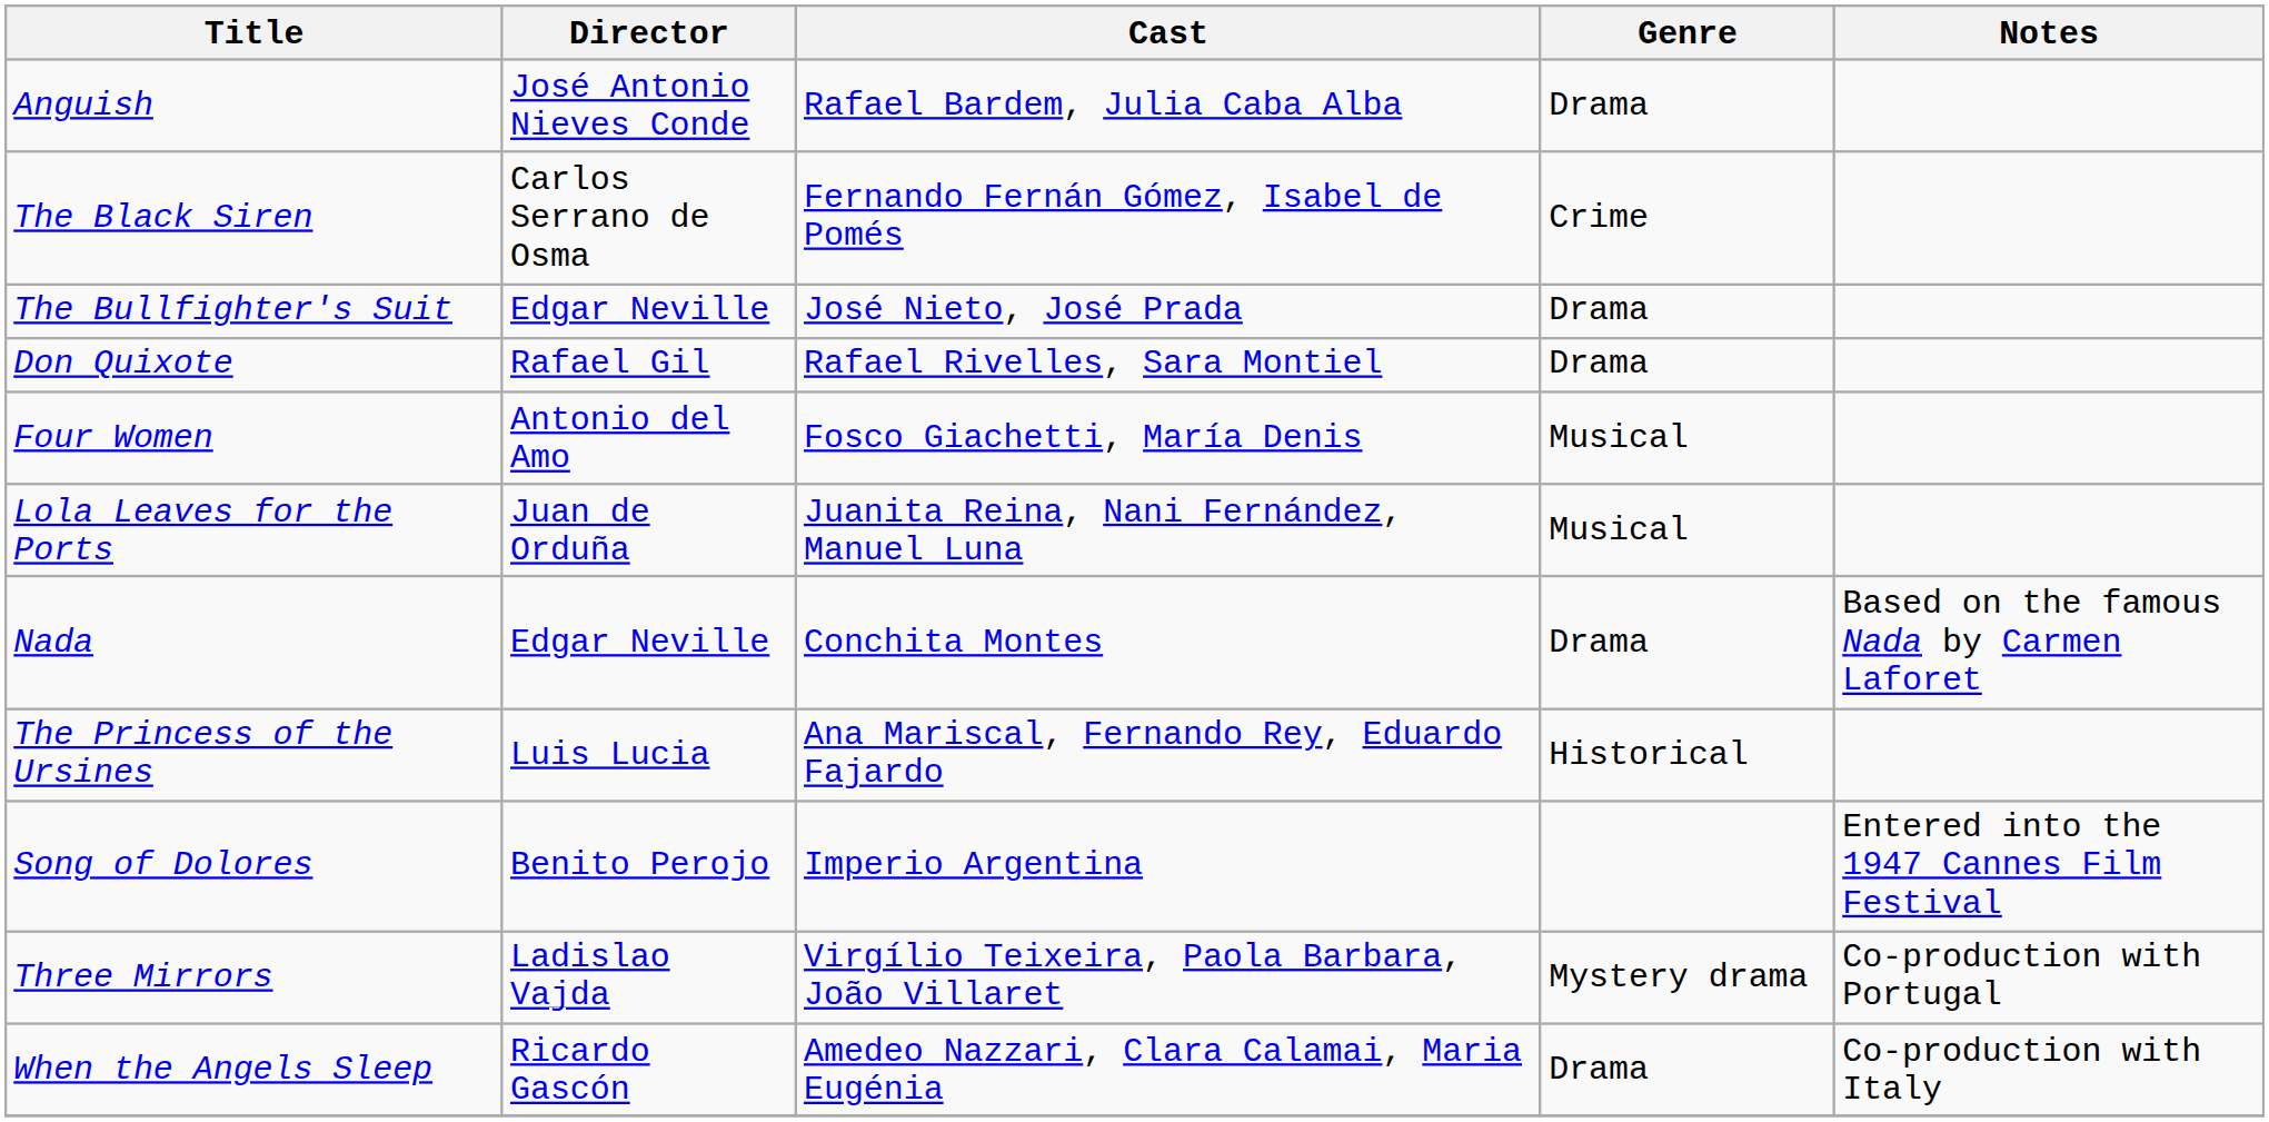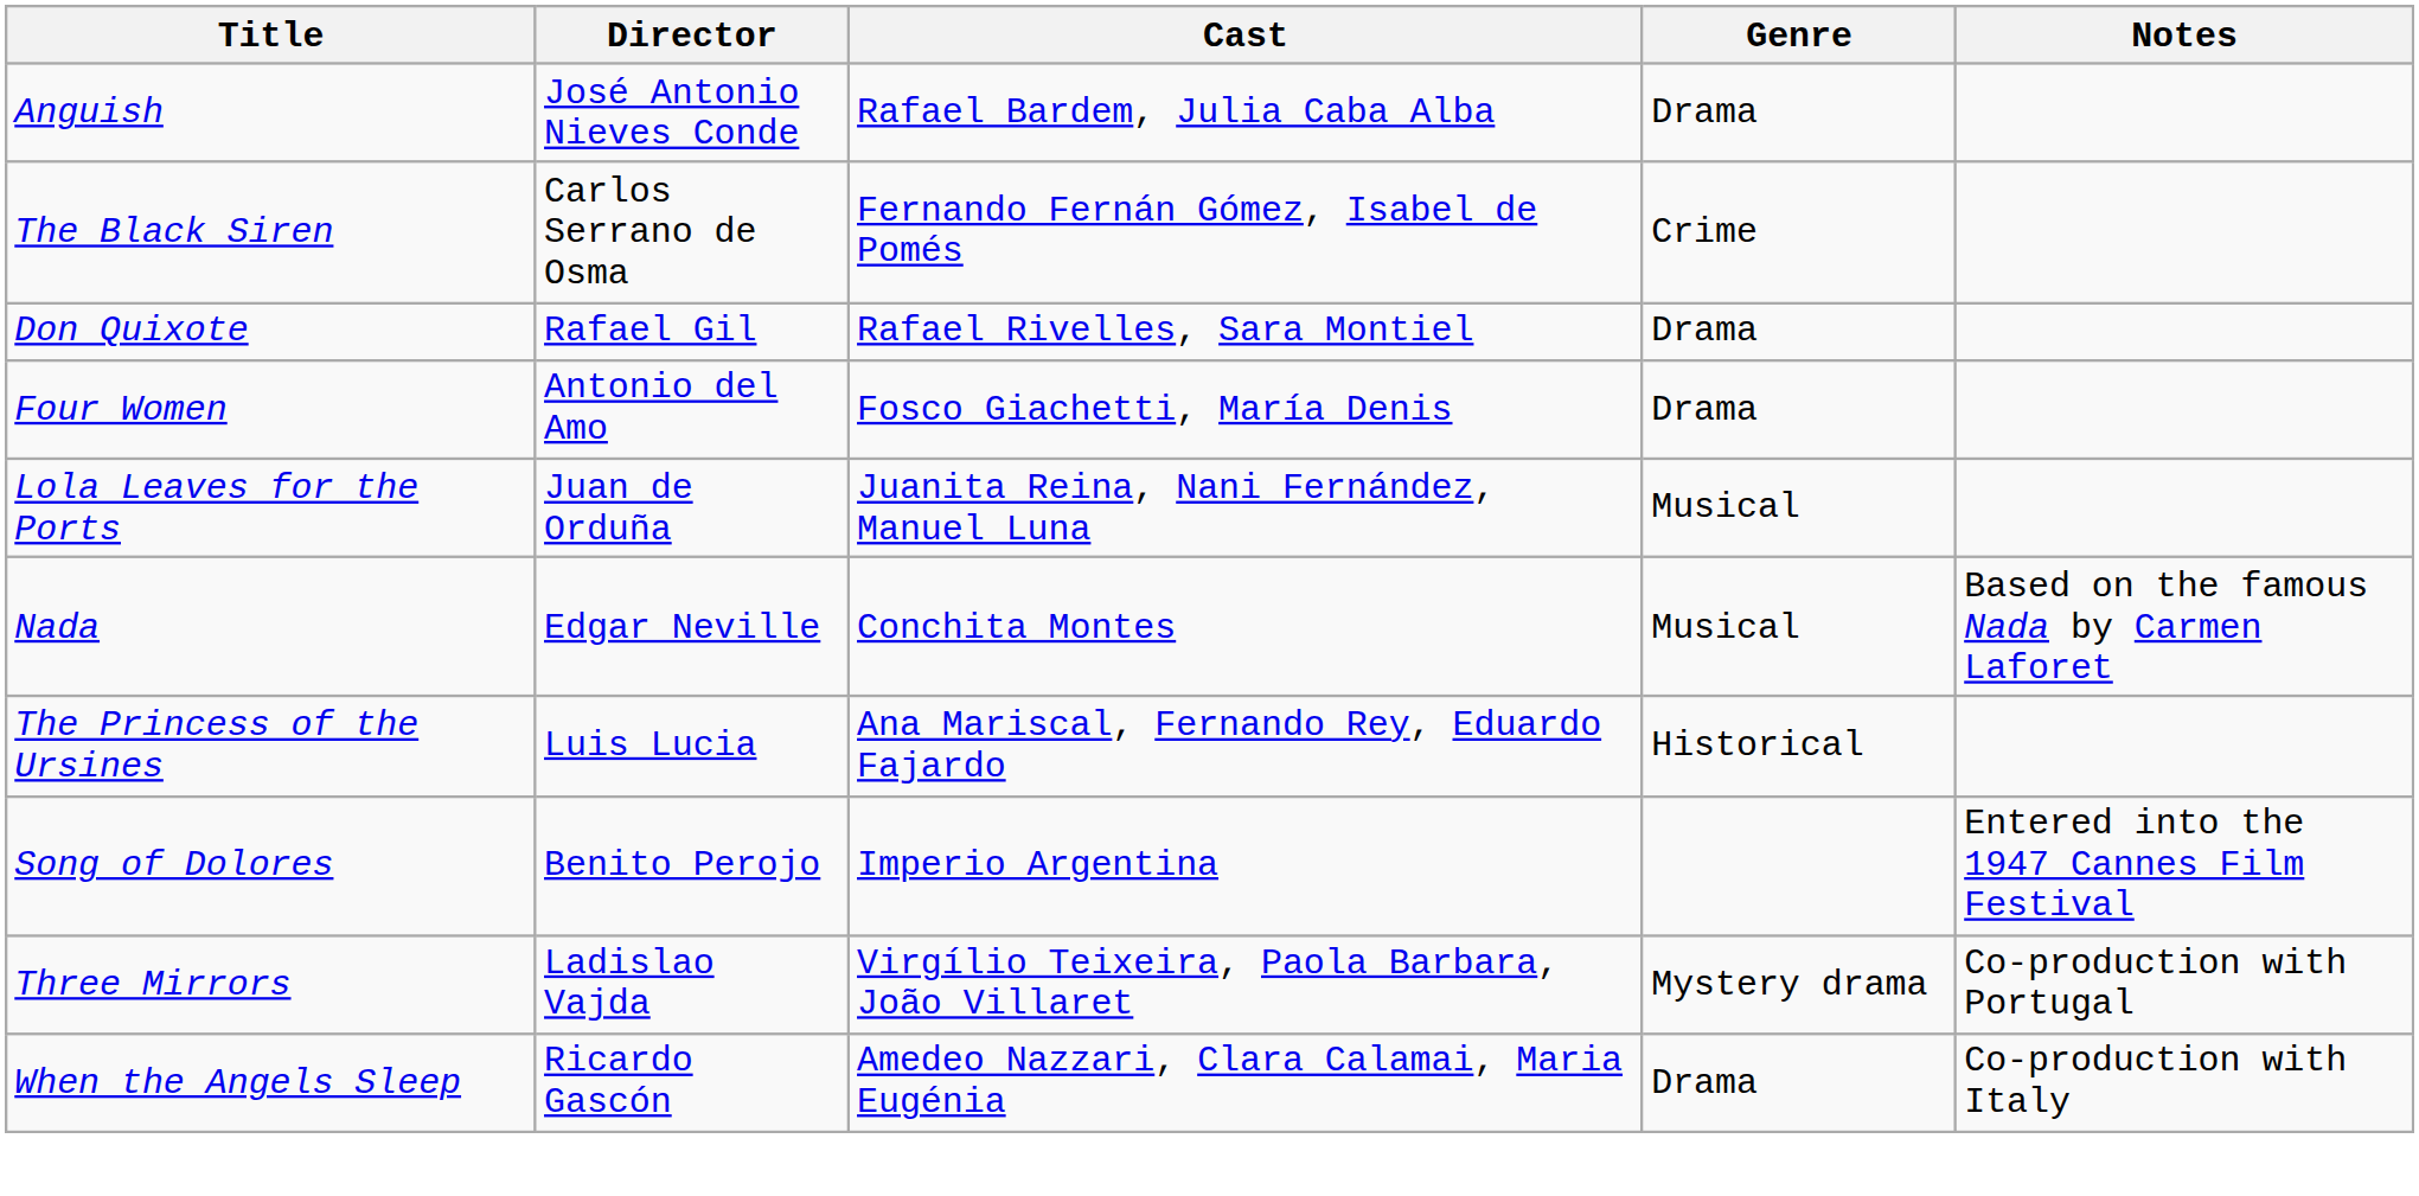- row: The Bullfighter's Suit | Edgar Neville | José Nieto, José Prada | Drama
Four Women | Genre: Musical -> Drama
Nada | Genre: Drama -> Musical
